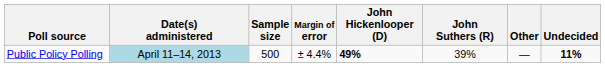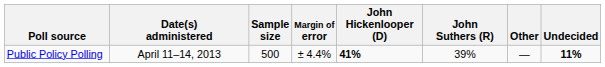Public Policy Polling | Date(s) administered: lightblue background -> no background
Public Policy Polling | John Hickenlooper (D): 49% -> 41%
